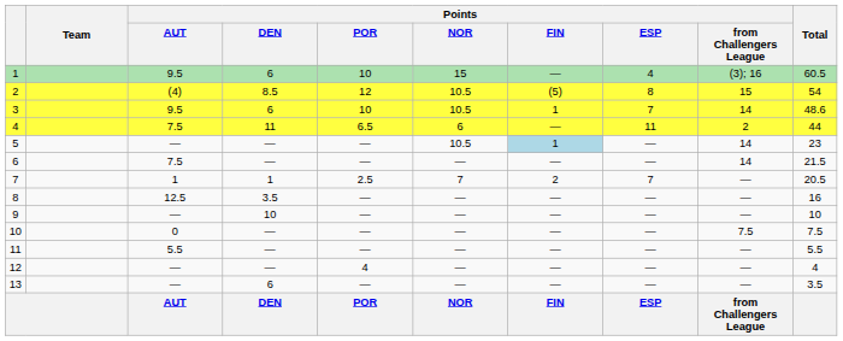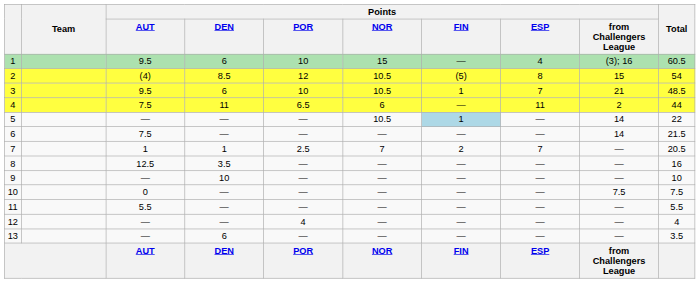3 | Points / from Challengers League: 14 -> 21
3 | Total: 48.6 -> 48.5
5 | Total: 23 -> 22
